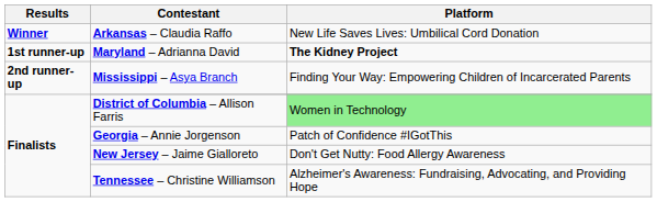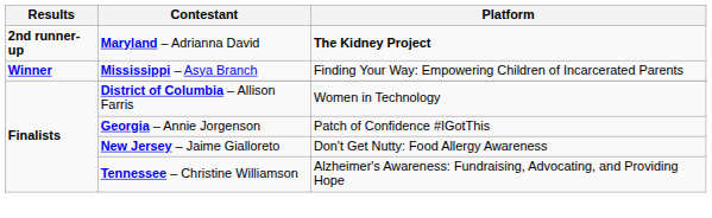- row: Winner | Arkansas – Claudia Raffo | New Life Saves Lives: Umbilical Cord Donation
Maryland – Adrianna David | Results: 1st runner-up -> 2nd runner-up
Mississippi – Asya Branch | Results: 2nd runner-up -> Winner
District of Columbia – Allison Farris | Platform: lightgreen background -> no background
